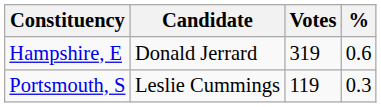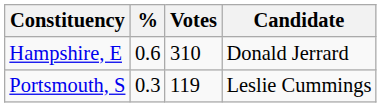columns swapped: Candidate <-> %
Hampshire, E | Votes: 319 -> 310
